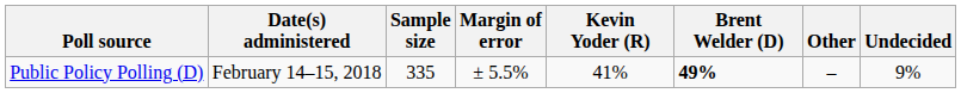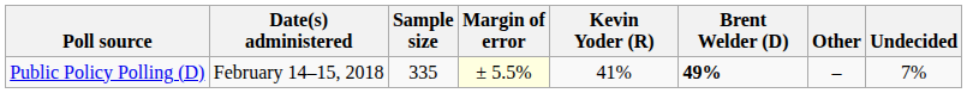Public Policy Polling (D) | Margin of error: no background -> lightyellow background
Public Policy Polling (D) | Undecided: 9% -> 7%
